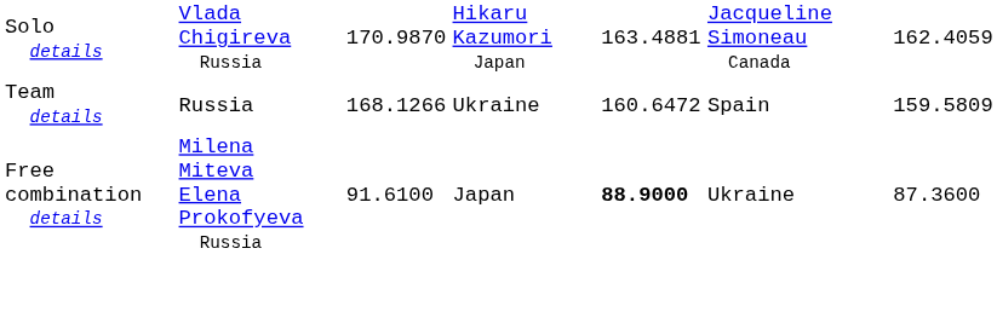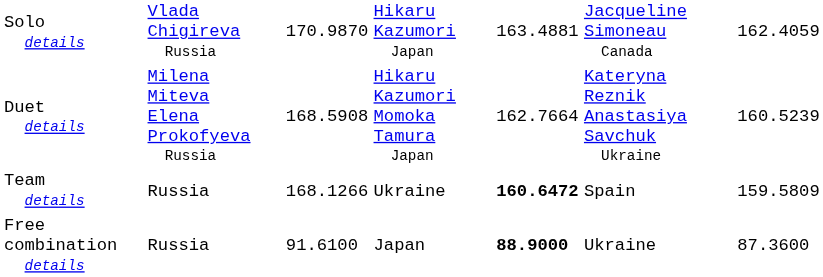+ row: Duet details | Milena Miteva Elena Prokofyeva Russia | 168.5908 | Hikaru Kazumori Momoka Tamura Japan | 162.7664 | Kateryna Reznik Anastasiya Savchuk Ukraine | 160.5239
Team details | column 5: normal -> bold
Free combination details | column 2: Milena Miteva Elena Prokofyeva Russia -> Russia
